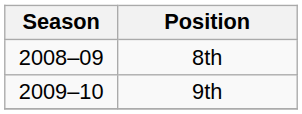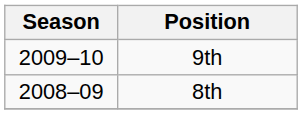rows swapped: 8th <-> 9th
